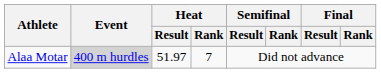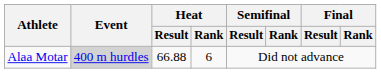Alaa Motar | Heat / Result: 51.97 -> 66.88
Alaa Motar | Heat / Rank: 7 -> 6
